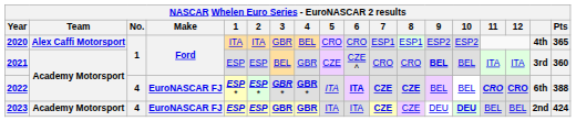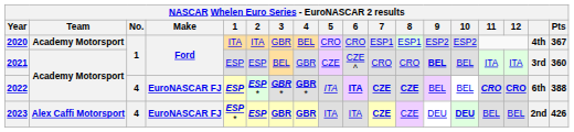2020 | Team: Alex Caffi Motorsport -> Academy Motorsport
2020 | Pts: 365 -> 367
2022 | 1: ESP * -> ESP
2023 | Team: Academy Motorsport -> Alex Caffi Motorsport
2023 | 1: ESP -> ESP *
2023 | Pts: 424 -> 426
